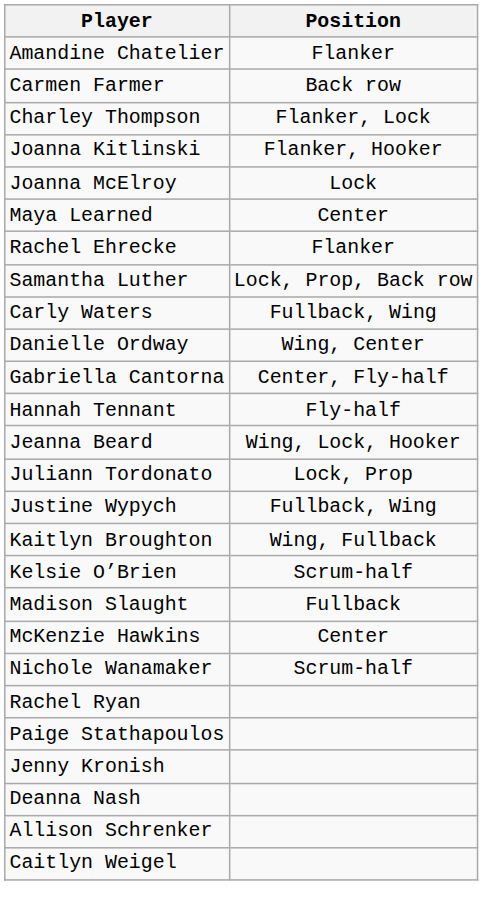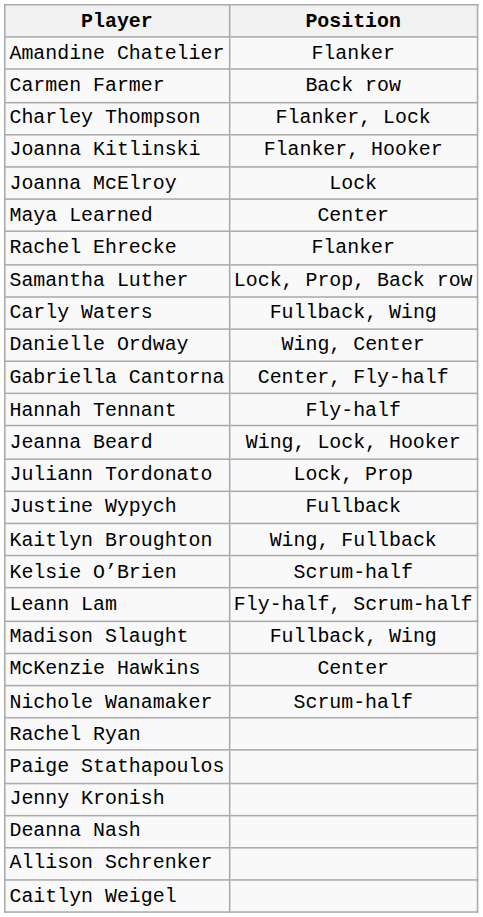Justine Wypych | Position: Fullback, Wing -> Fullback
+ row: Leann Lam | Fly-half, Scrum-half
Madison Slaught | Position: Fullback -> Fullback, Wing
